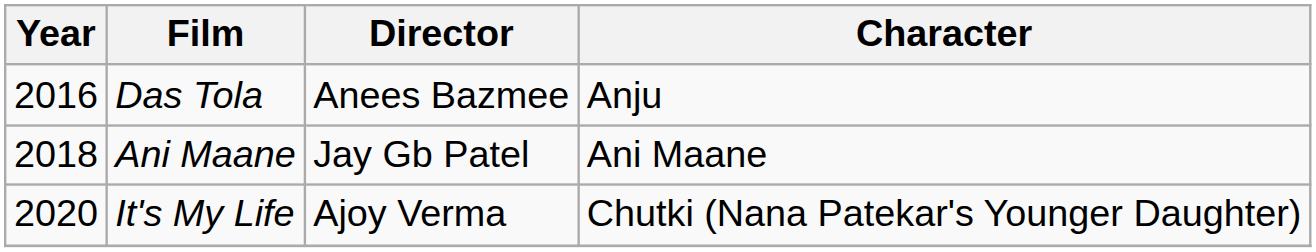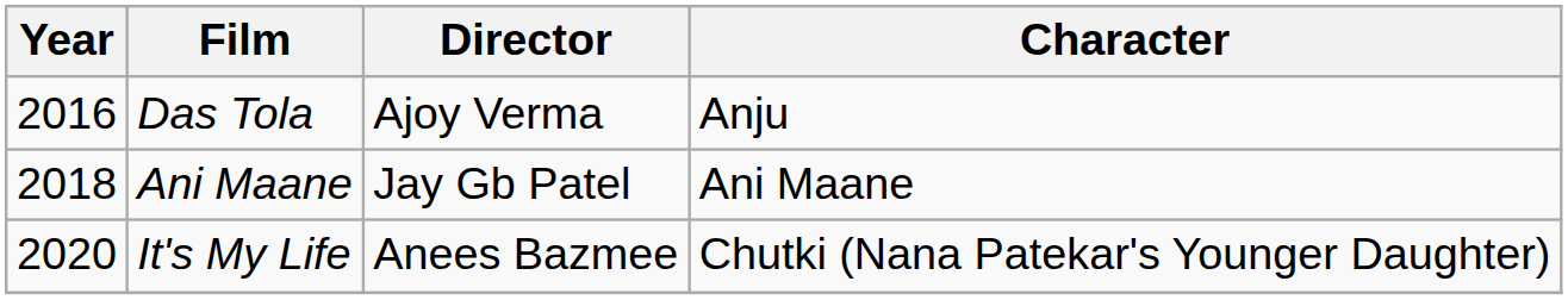Das Tola | Director: Anees Bazmee -> Ajoy Verma
It's My Life | Director: Ajoy Verma -> Anees Bazmee
